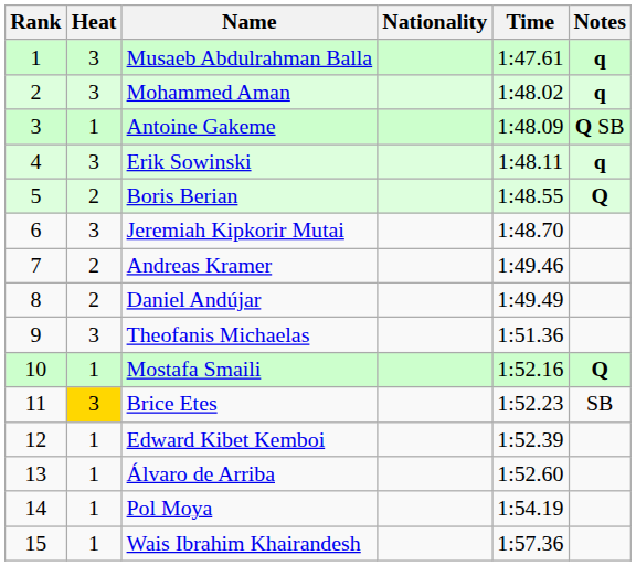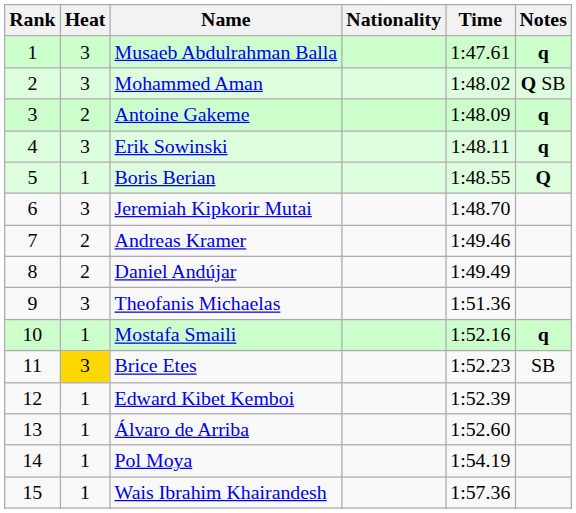Mohammed Aman | Notes: q -> Q SB
Antoine Gakeme | Heat: 1 -> 2
Antoine Gakeme | Notes: Q SB -> q
Boris Berian | Heat: 2 -> 1
Mostafa Smaili | Notes: Q -> q
